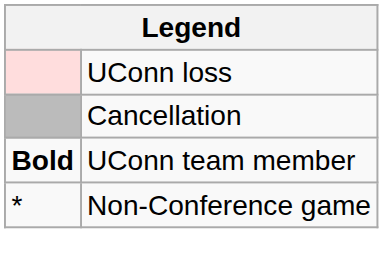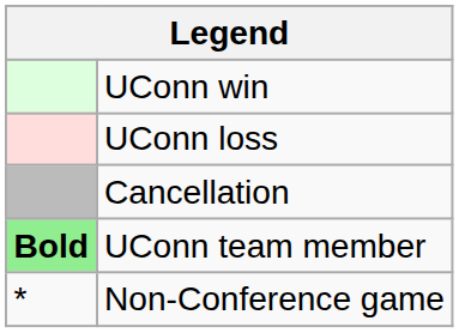+ row: UConn win
UConn team member | column 1: no background -> lightgreen background
